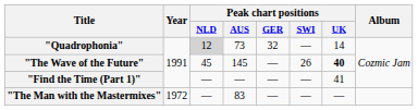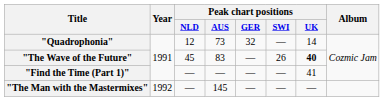"Quadrophonia" | Peak chart positions / NLD: lightgrey background -> no background
"The Wave of the Future" | Peak chart positions / AUS: 145 -> 83
"The Man with the Mastermixes" | Year: 1972 -> 1992
"The Man with the Mastermixes" | Peak chart positions / AUS: 83 -> 145
